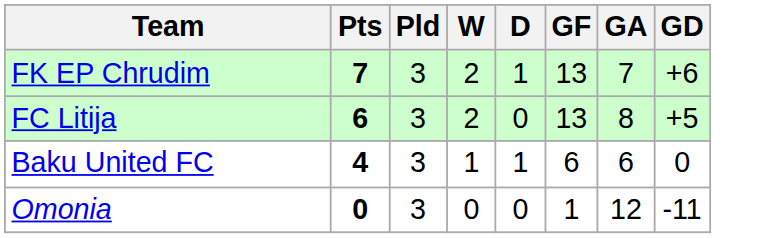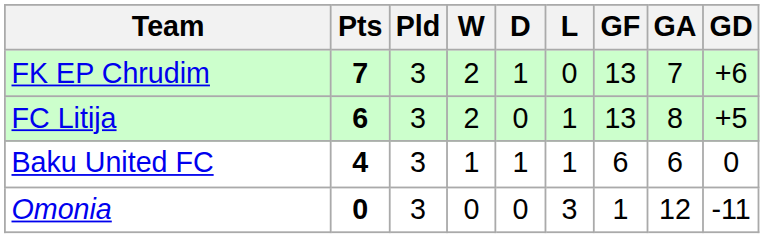+ column: L | 0 | 1 | 1 | 3
